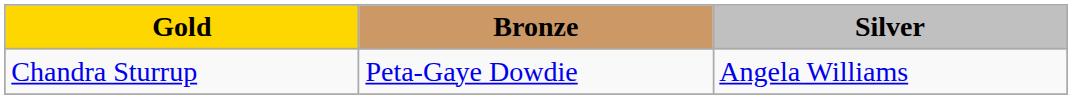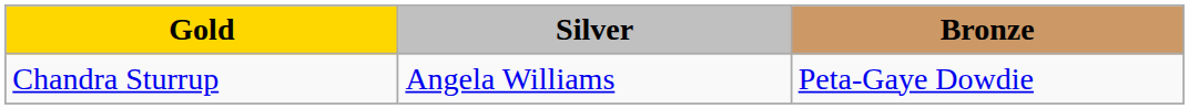columns swapped: Silver <-> Bronze
